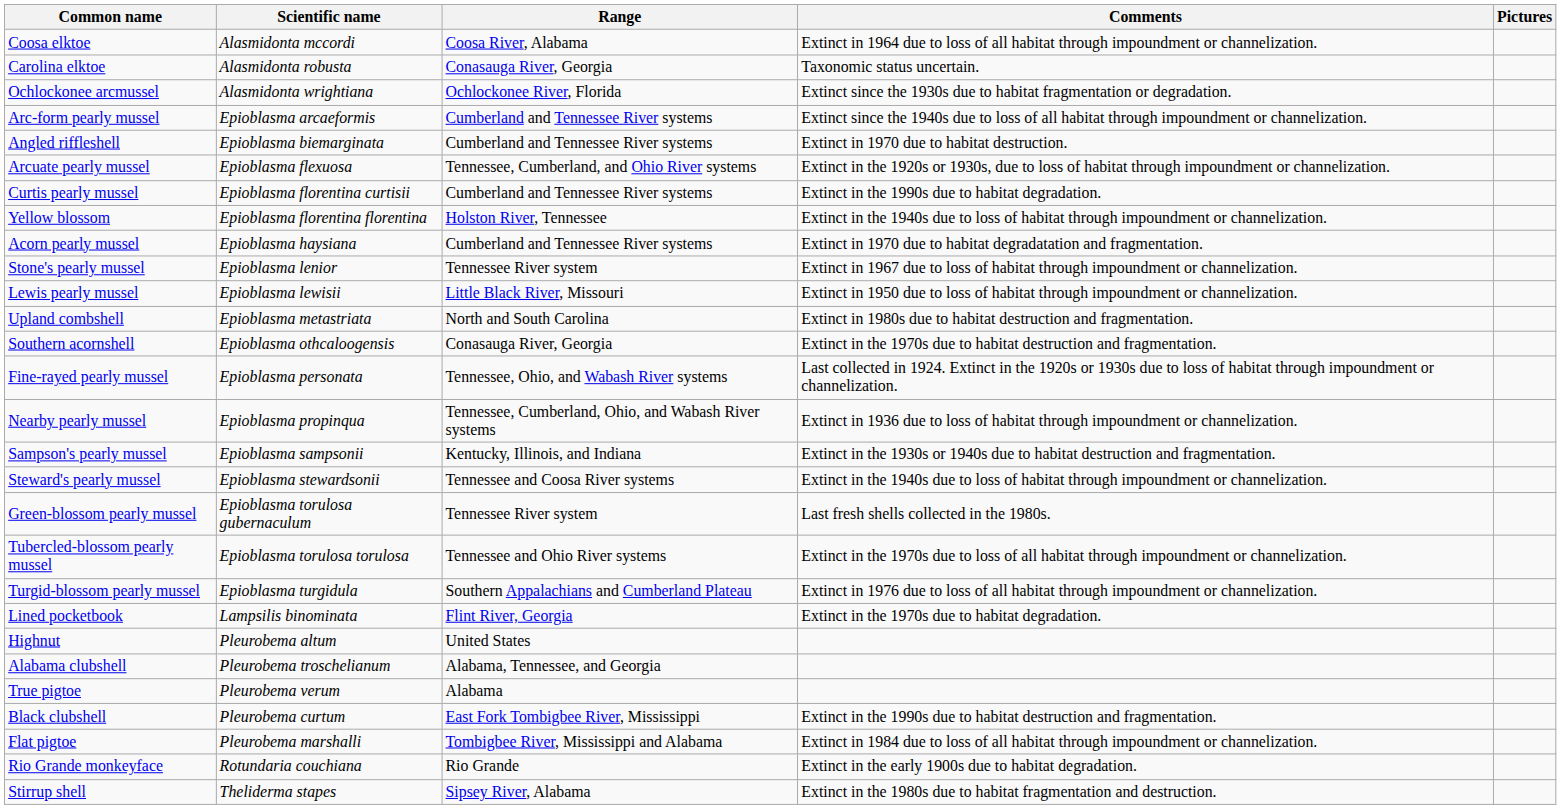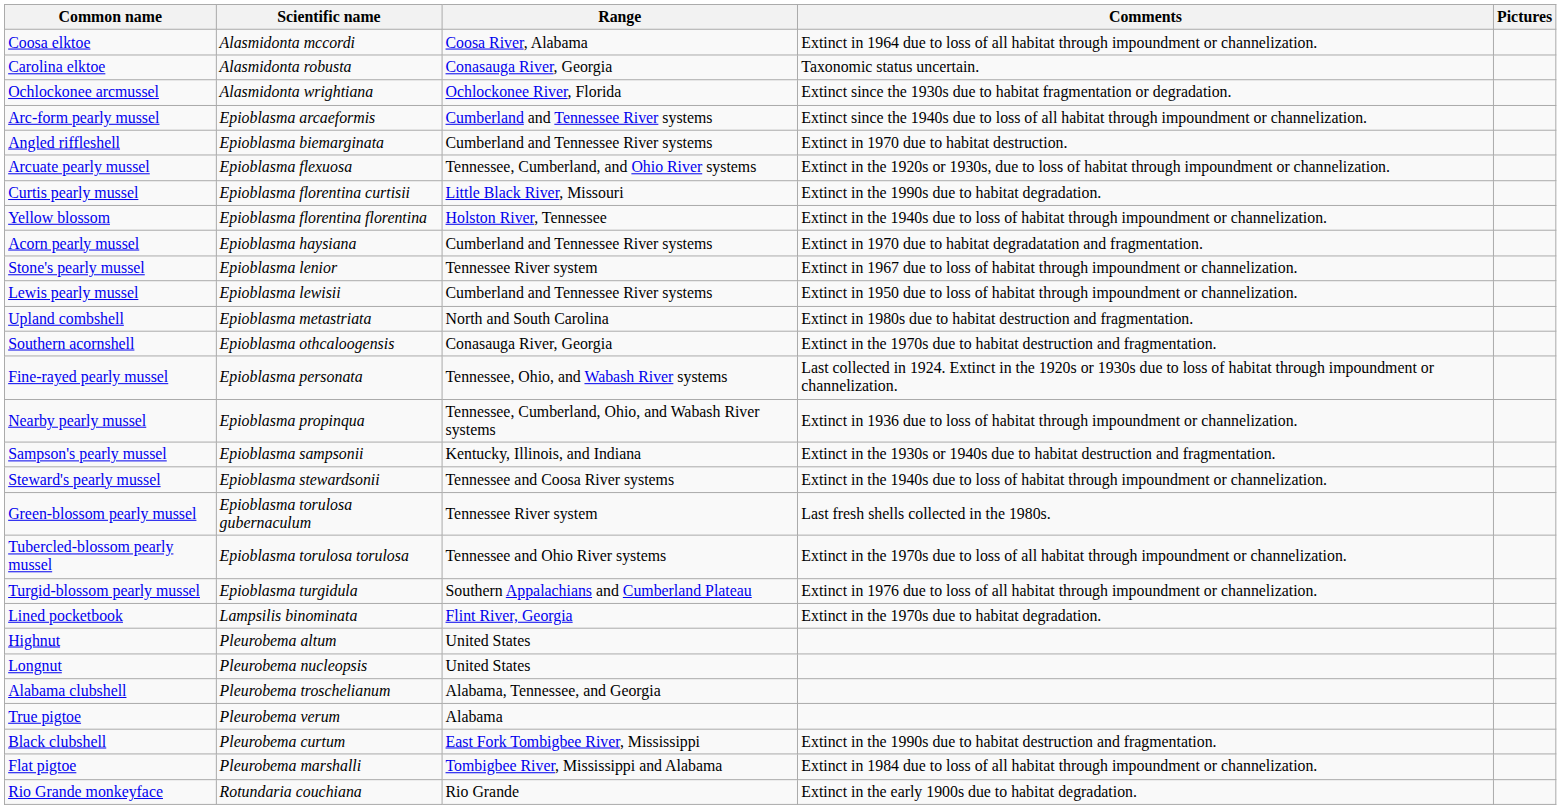Curtis pearly mussel | Range: Cumberland and Tennessee River systems -> Little Black River, Missouri
Lewis pearly mussel | Range: Little Black River, Missouri -> Cumberland and Tennessee River systems
+ row: Longnut | Pleurobema nucleopsis | United States
- row: Stirrup shell | Theliderma stapes | Sipsey River, Alabama | Extinct in the 1980s due to habitat fragmentation and destruction.
